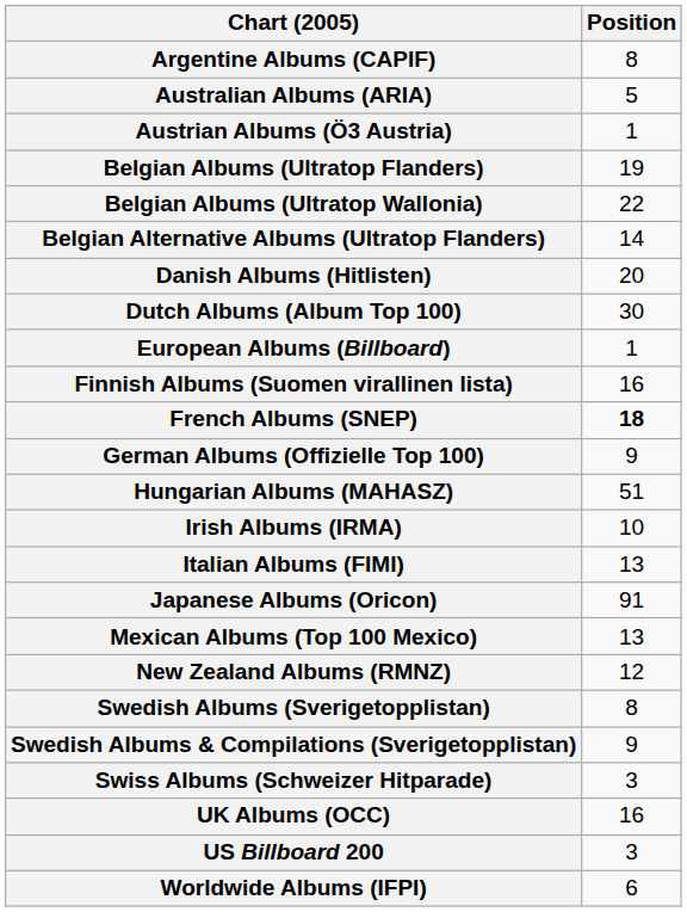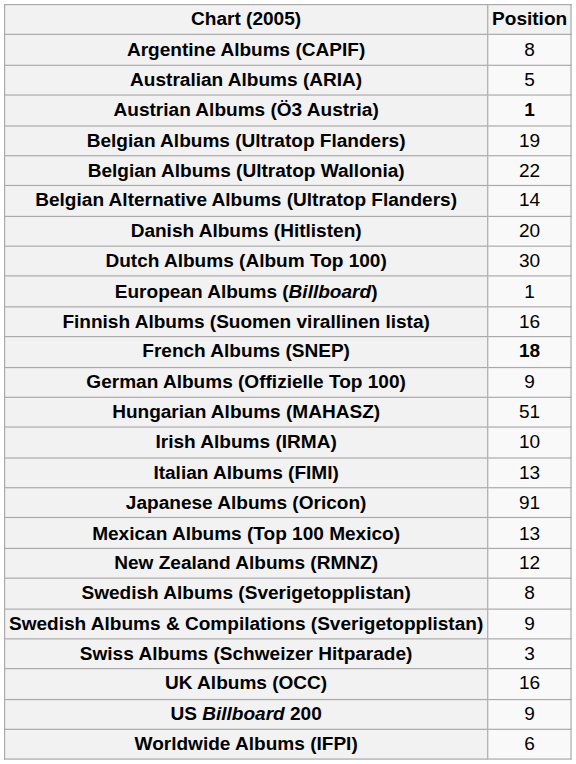Austrian Albums (Ö3 Austria) | Position: normal -> bold
US Billboard 200 | Position: 3 -> 9
